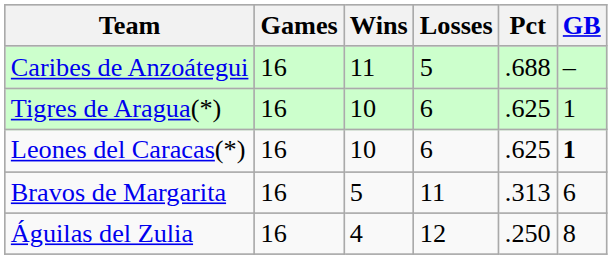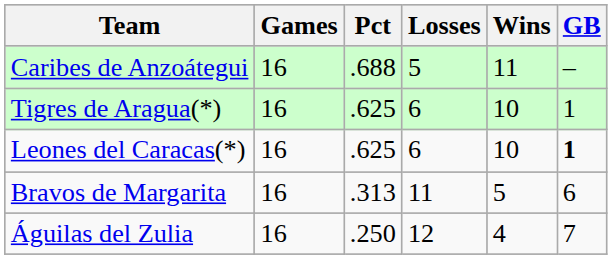columns swapped: Wins <-> Pct
Águilas del Zulia | GB: 8 -> 7
